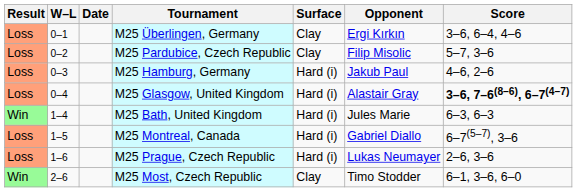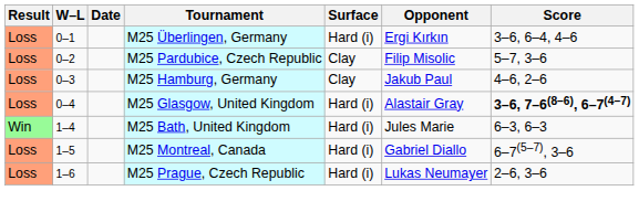M25 Überlingen, Germany | Surface: Clay -> Hard (i)
M25 Hamburg, Germany | Surface: Hard (i) -> Clay
- row: Win | 2–6 | M25 Most, Czech Republic | Clay | Timo Stodder | 6–1, 3–6, 6–0
